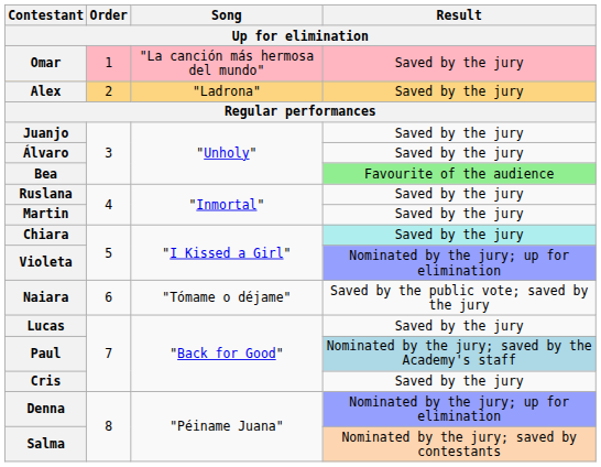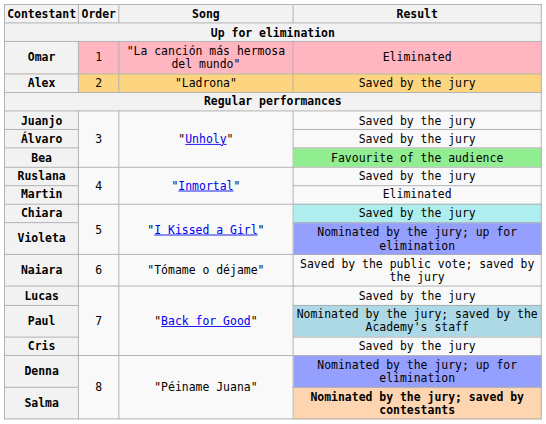Omar | Result: Saved by the jury -> Eliminated
Martin | Result: Saved by the jury -> Eliminated
Salma | Result: normal -> bold
